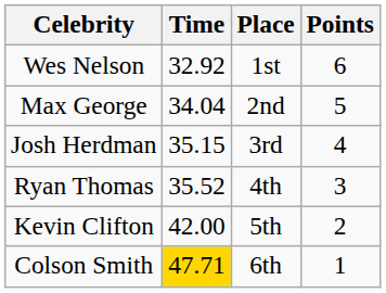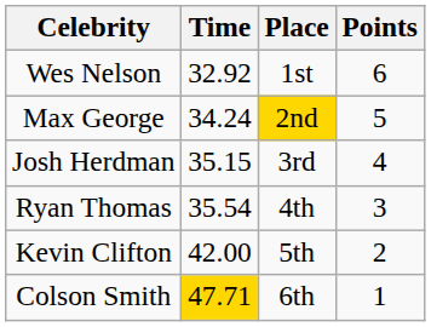Max George | Time: 34.04 -> 34.24
Max George | Place: no background -> gold background
Ryan Thomas | Time: 35.52 -> 35.54
